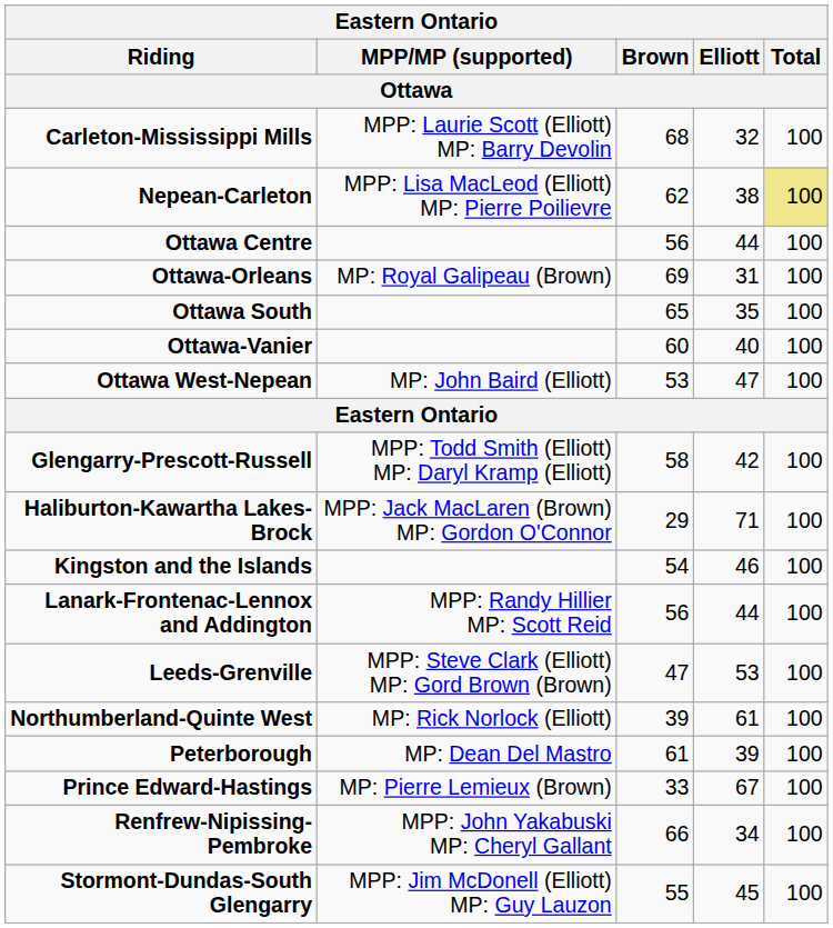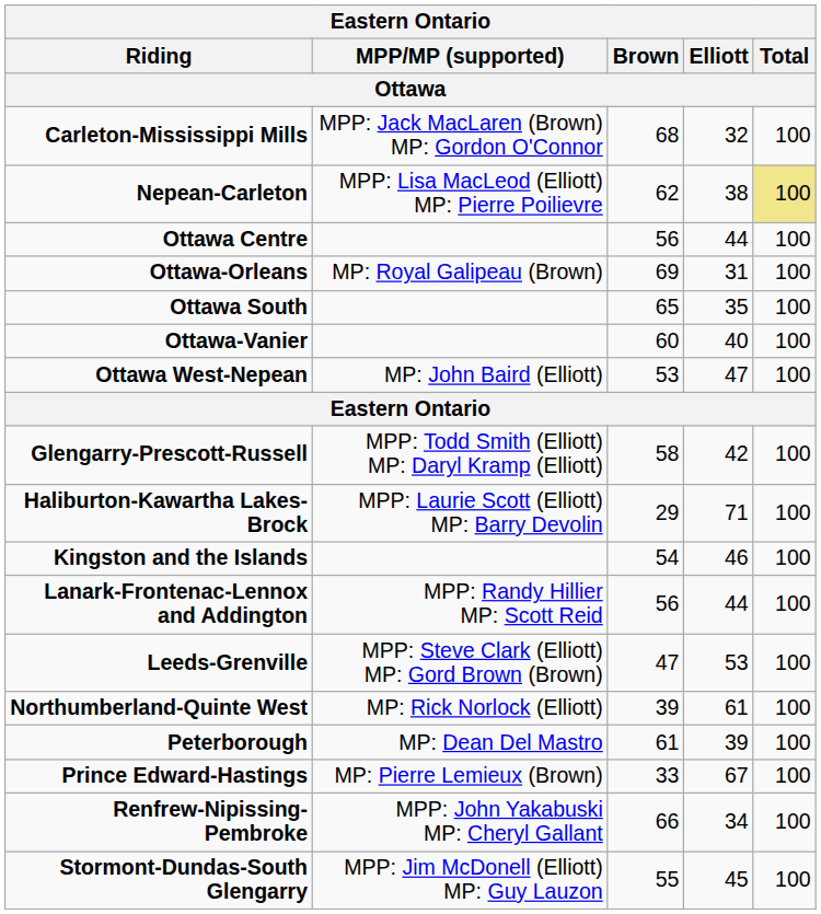Carleton-Mississippi Mills | MPP/MP (supported): MPP: Laurie Scott (Elliott) MP: Barry Devolin -> MPP: Jack MacLaren (Brown) MP: Gordon O'Connor
Haliburton-Kawartha Lakes-Brock | MPP/MP (supported): MPP: Jack MacLaren (Brown) MP: Gordon O'Connor -> MPP: Laurie Scott (Elliott) MP: Barry Devolin
